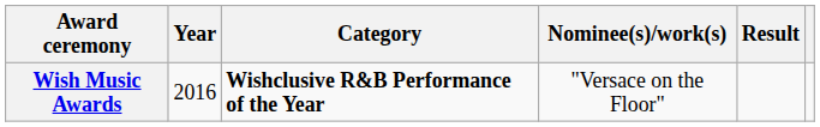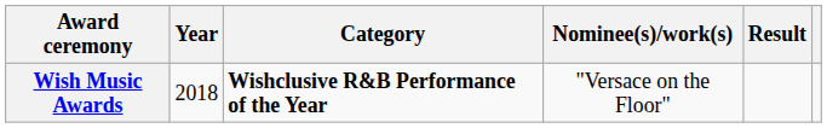Wish Music Awards | Year: 2016 -> 2018
